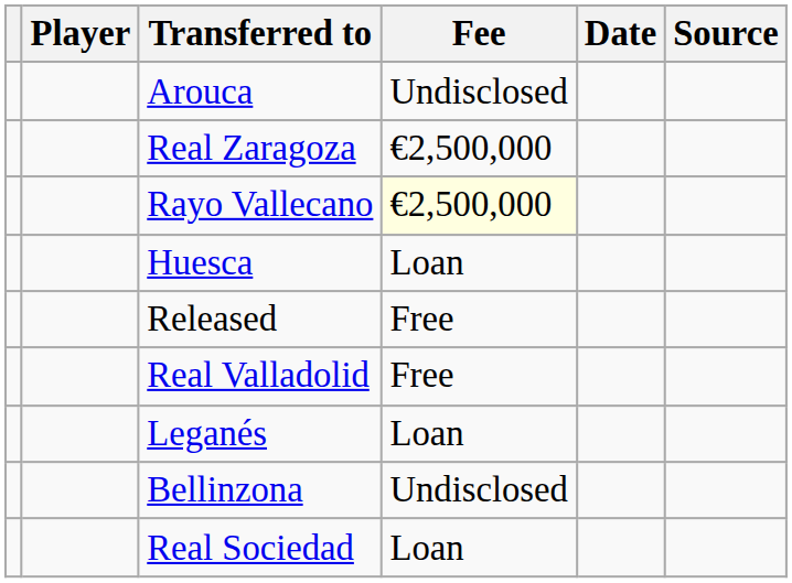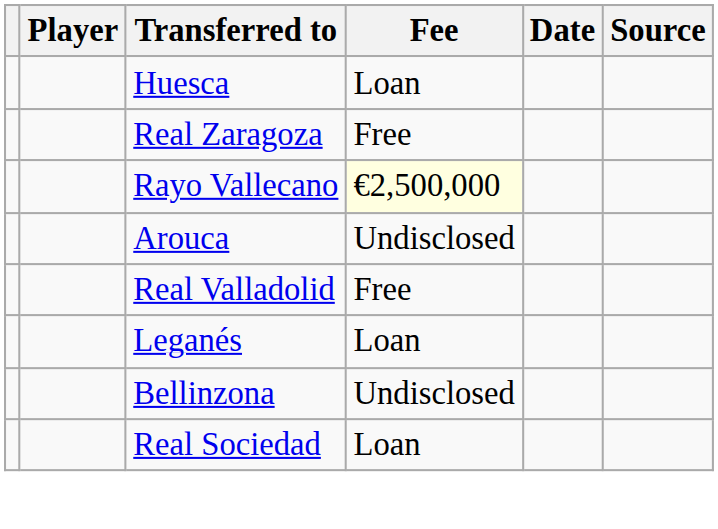rows swapped: Arouca <-> Huesca
Real Zaragoza | Fee: €2,500,000 -> Free
- row: Released | Free
